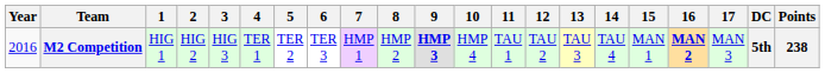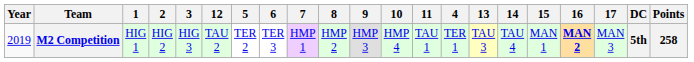columns swapped: 4 <-> 12
M2 Competition | Year: 2016 -> 2019
M2 Competition | 9: bold -> normal
M2 Competition | Points: 238 -> 258
